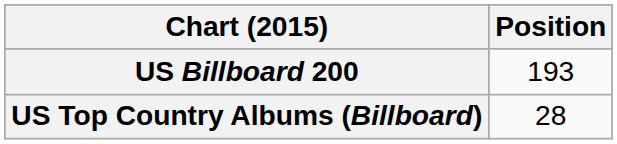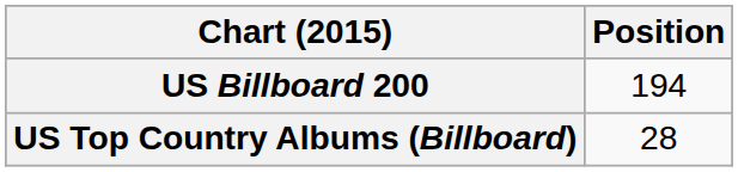US Billboard 200 | Position: 193 -> 194
